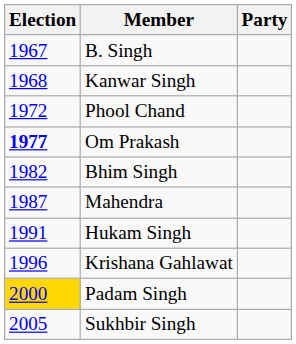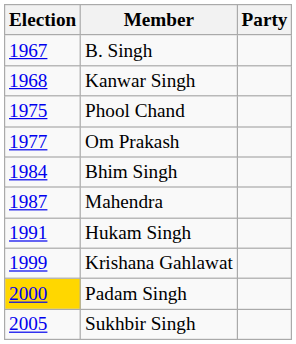Phool Chand | Election: 1972 -> 1975
Om Prakash | Election: bold -> normal
Bhim Singh | Election: 1982 -> 1984
Krishana Gahlawat | Election: 1996 -> 1999
